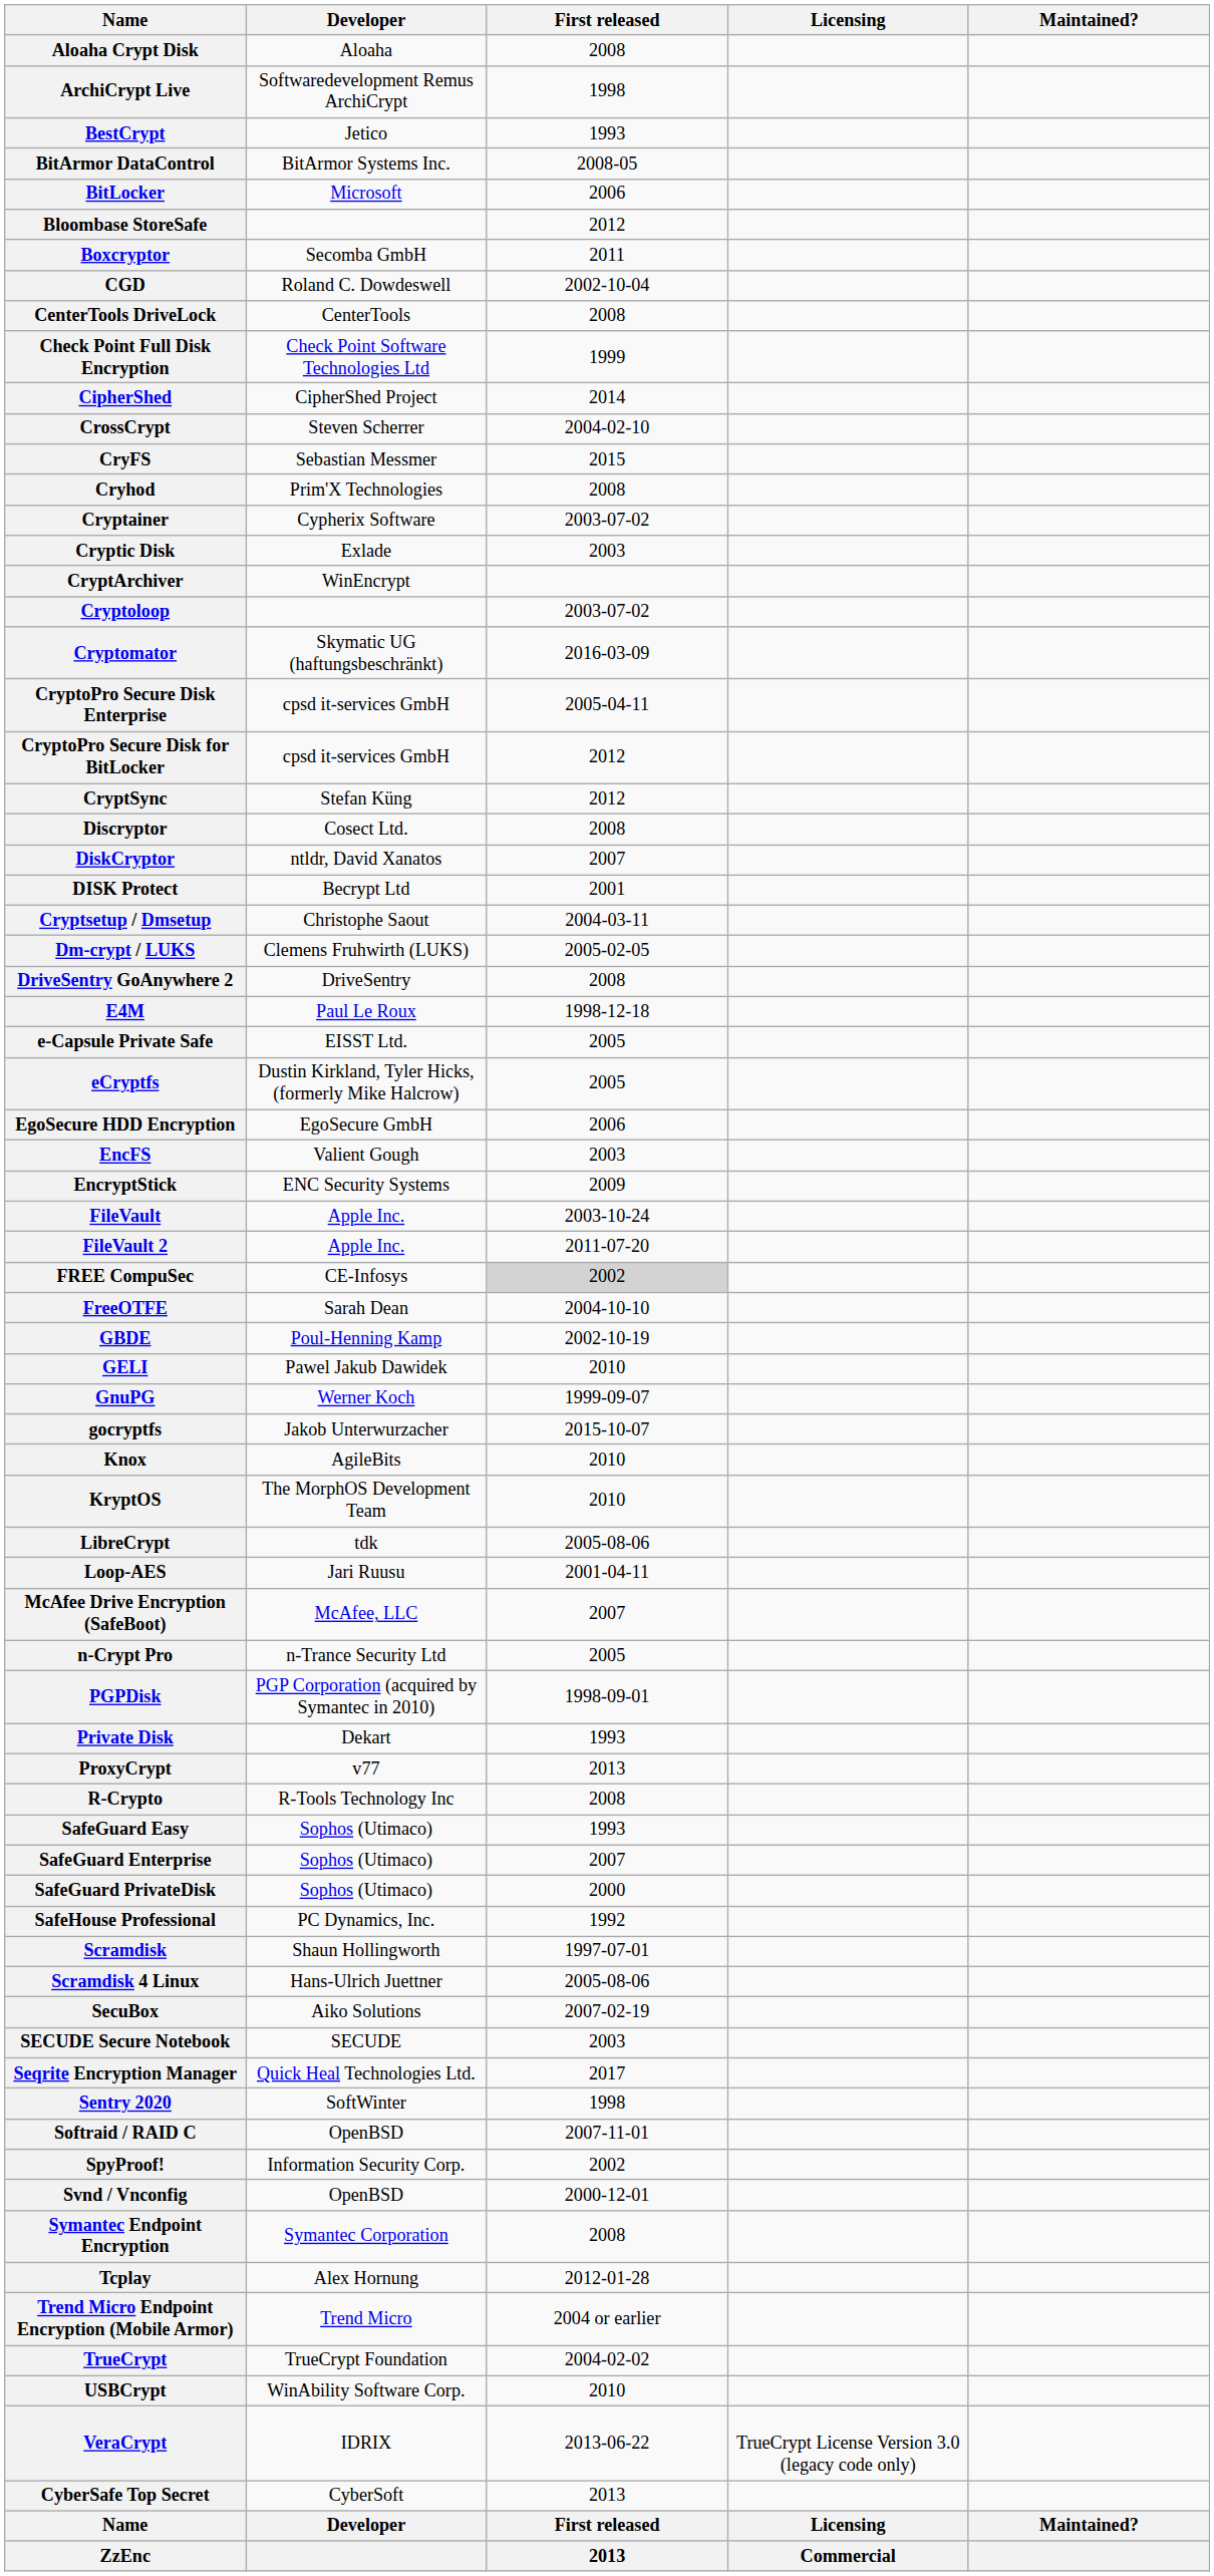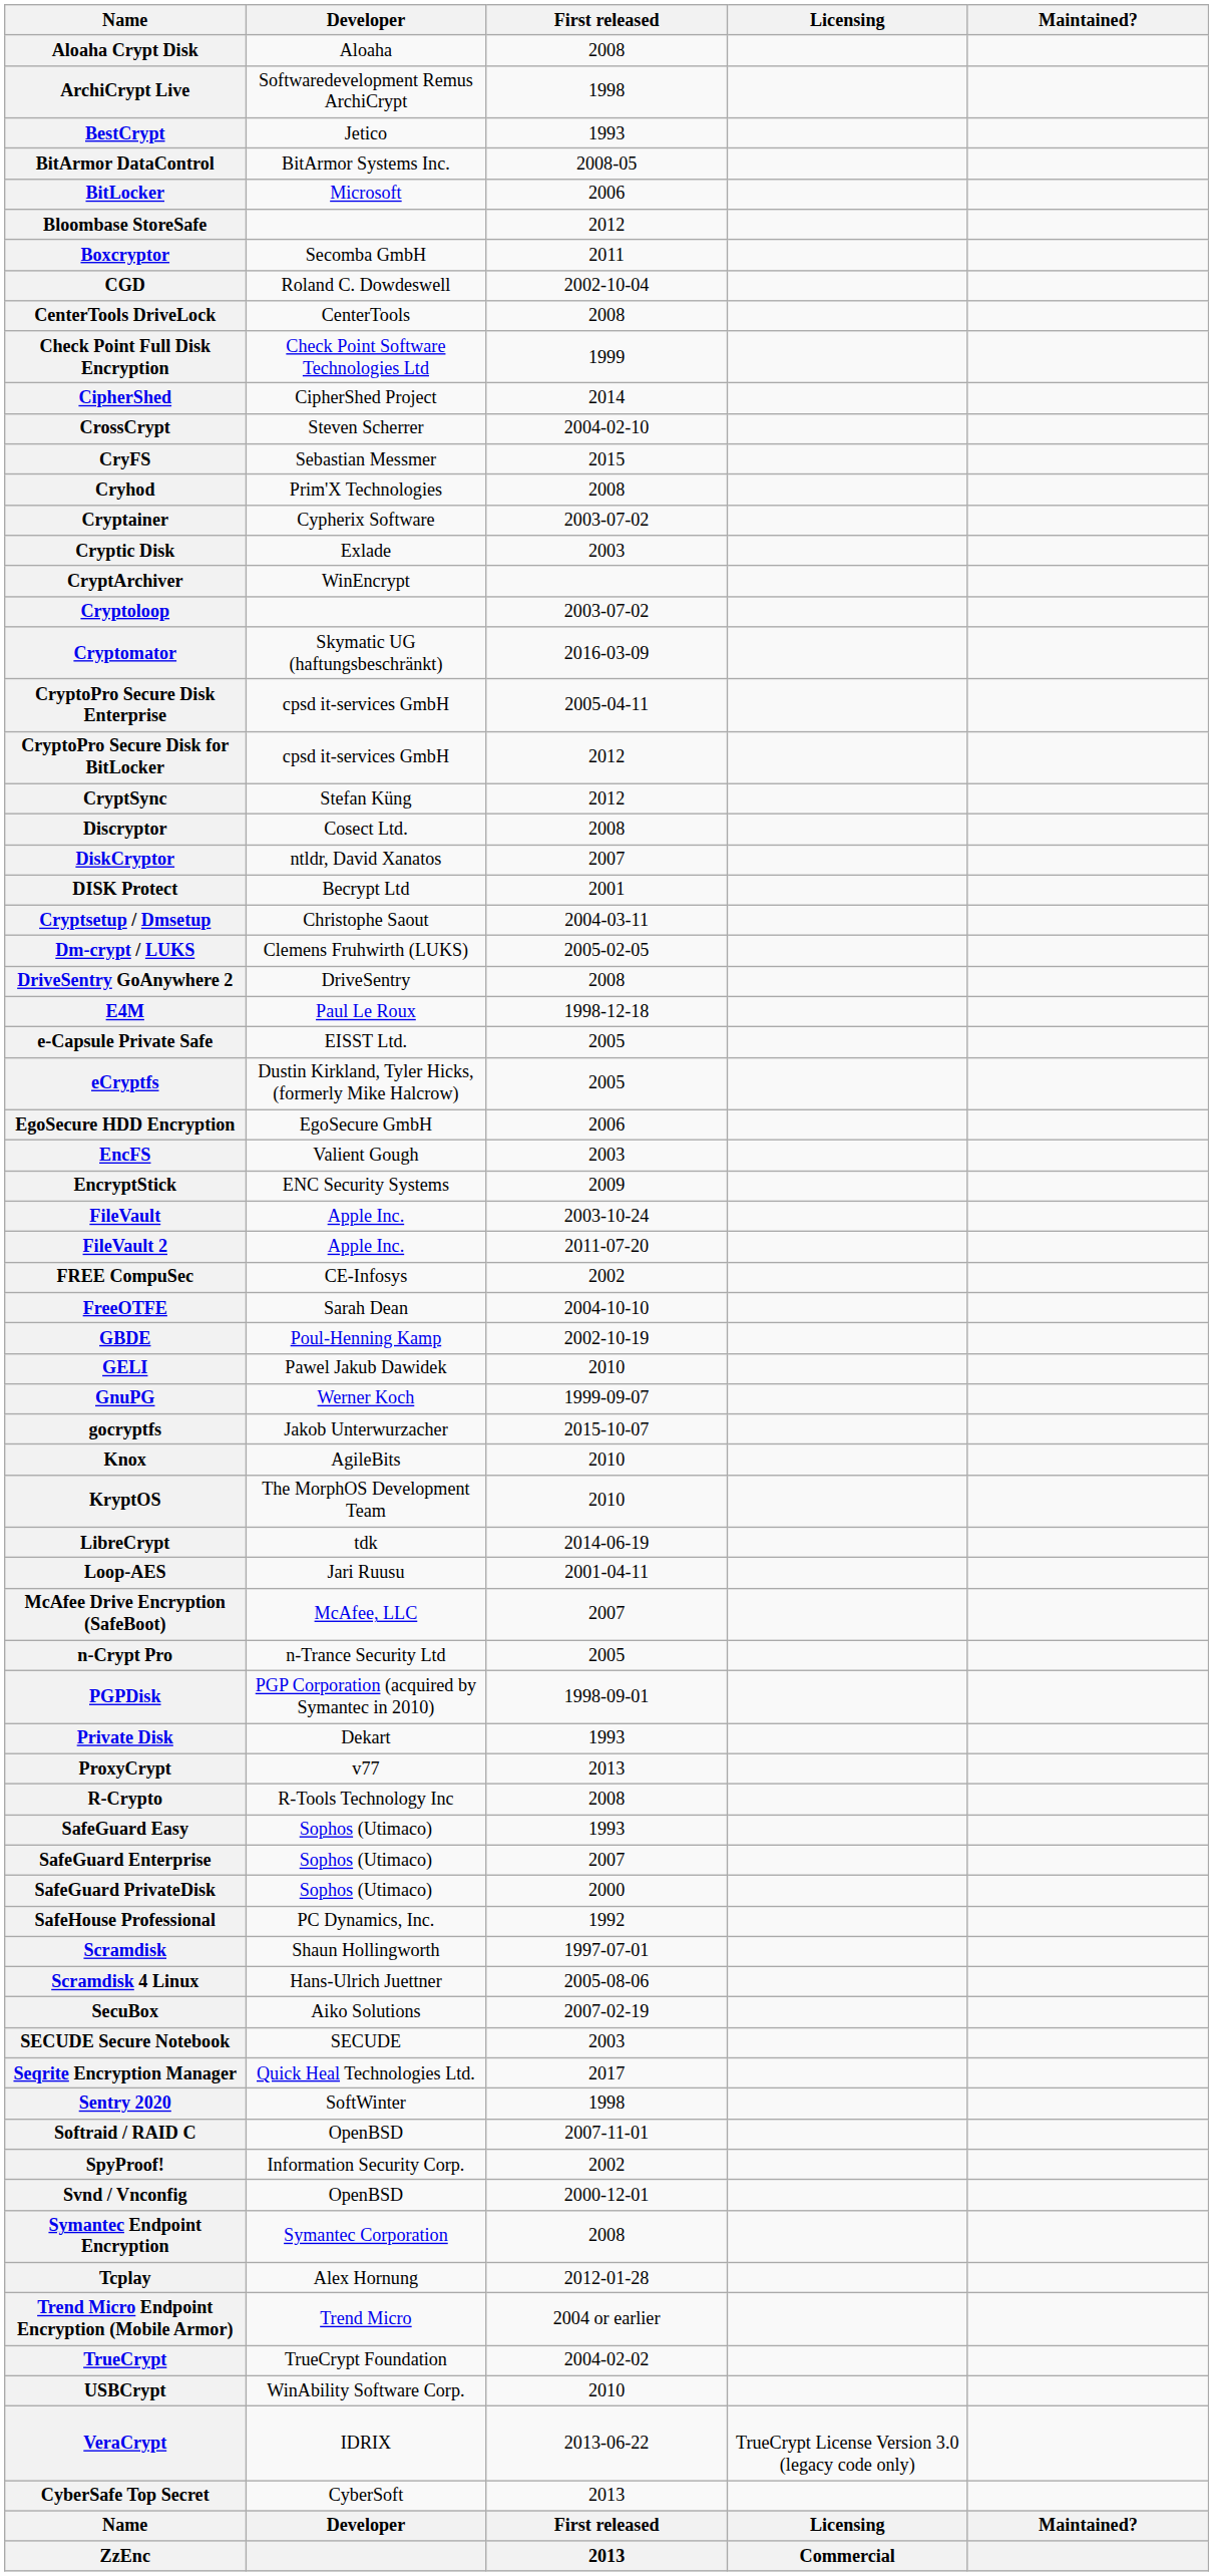FREE CompuSec | First released: lightgrey background -> no background
LibreCrypt | First released: 2005-08-06 -> 2014-06-19
